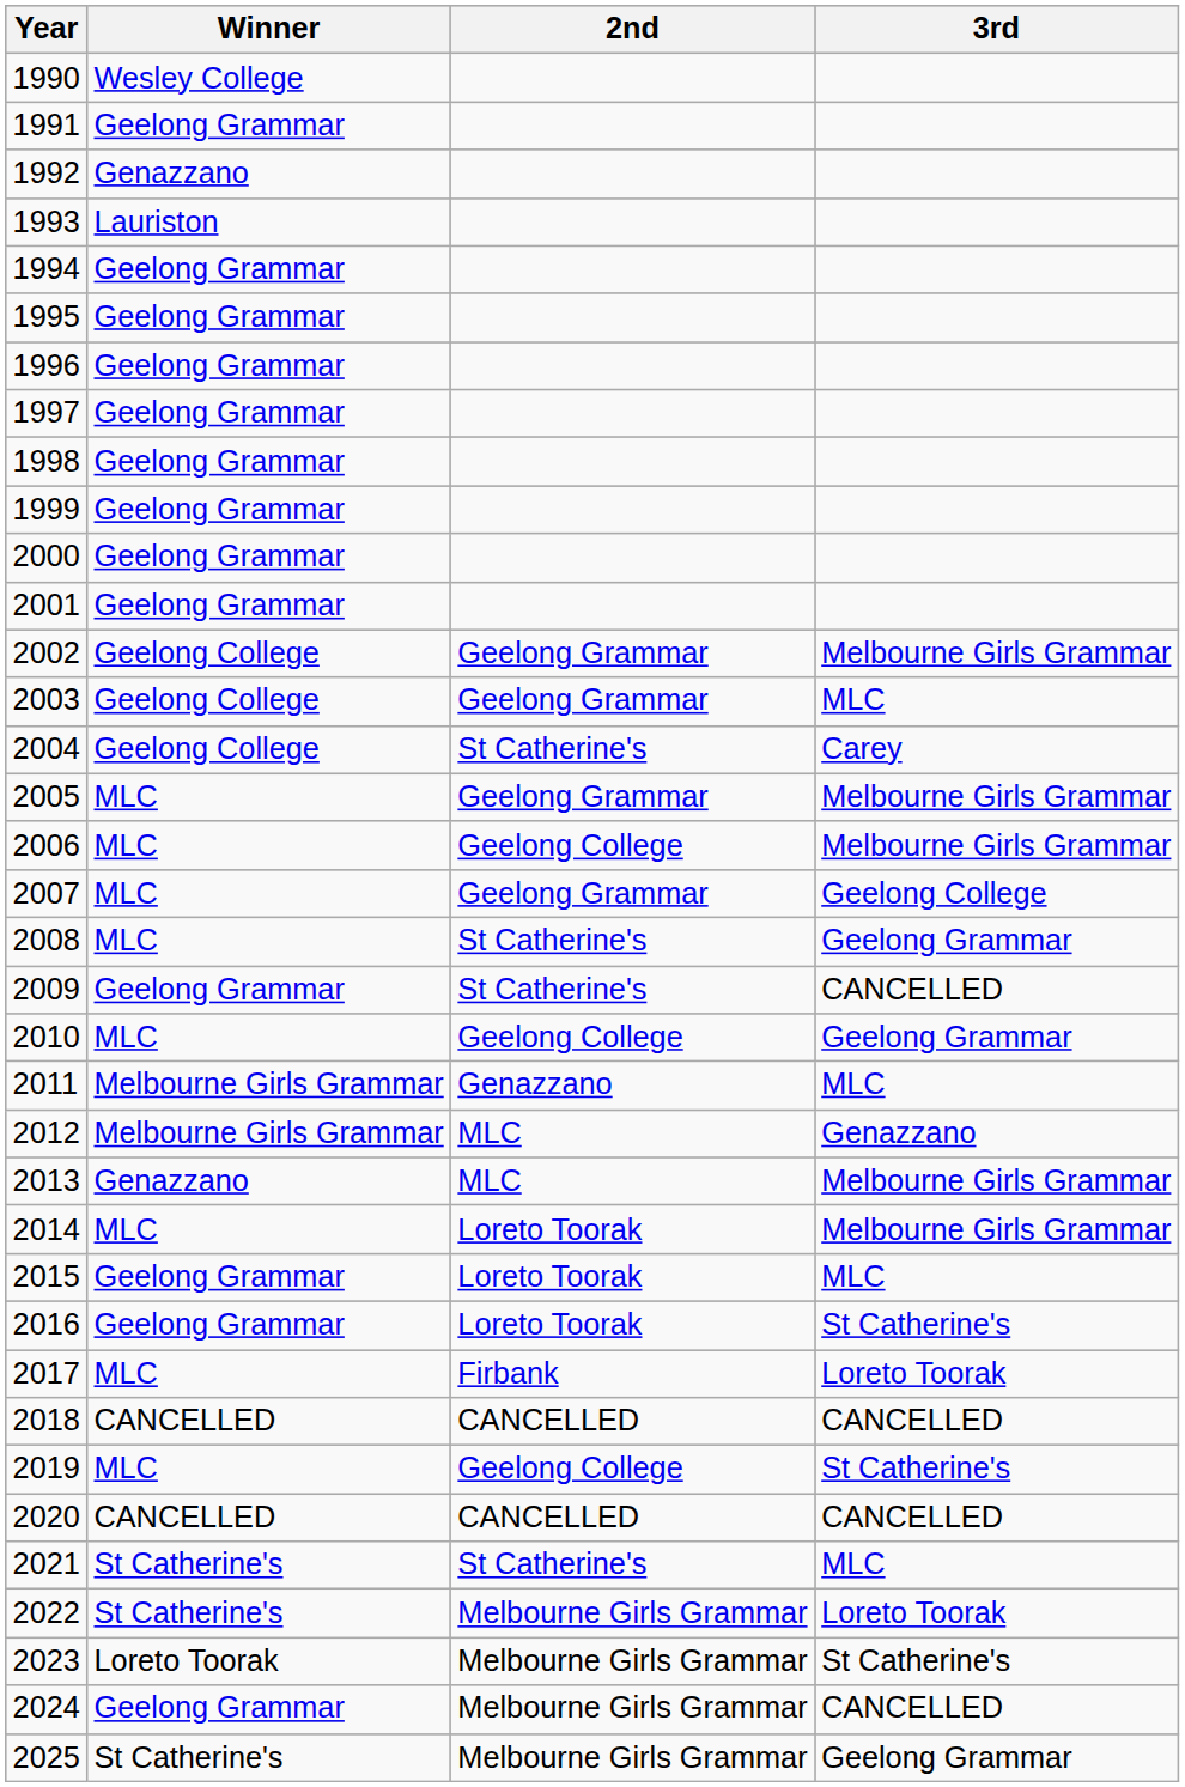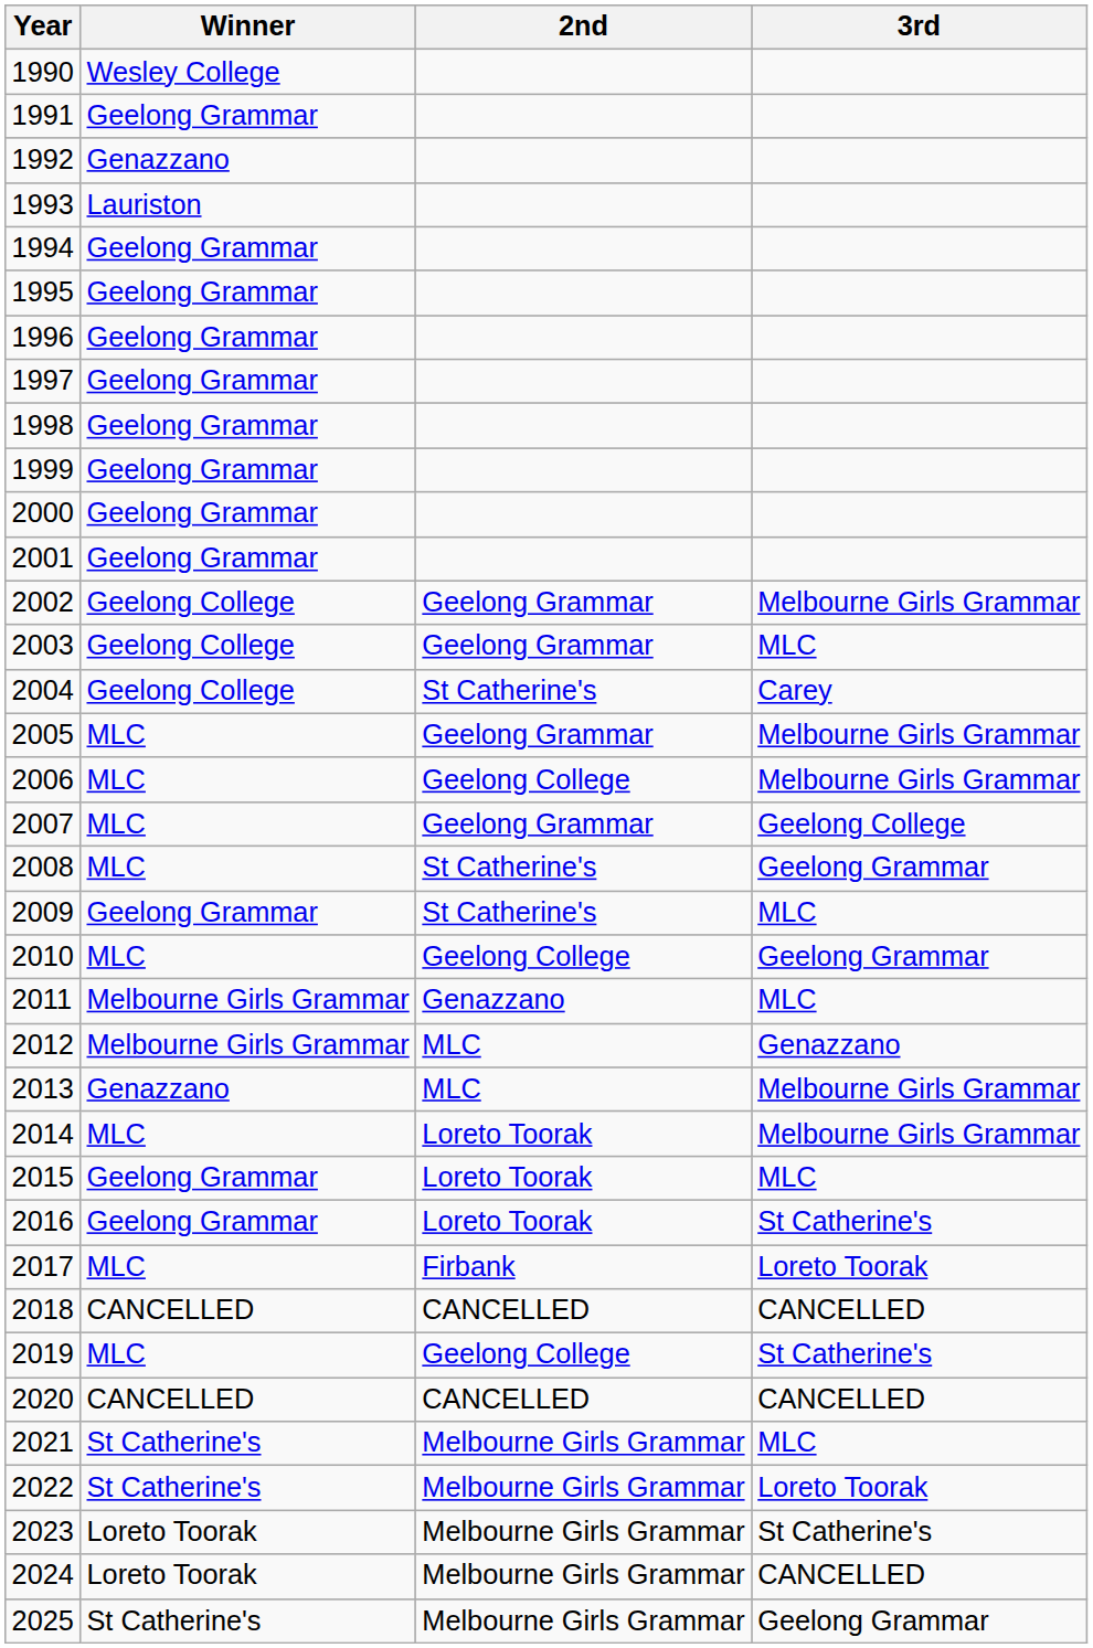2009 | 3rd: CANCELLED -> MLC
2021 | 2nd: St Catherine's -> Melbourne Girls Grammar
2024 | Winner: Geelong Grammar -> Loreto Toorak
